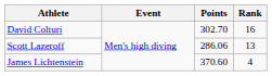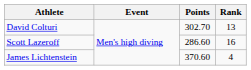David Colturi | Rank: 16 -> 13
Scott Lazeroff | Points: 286.06 -> 286.60
Scott Lazeroff | Rank: 13 -> 16
